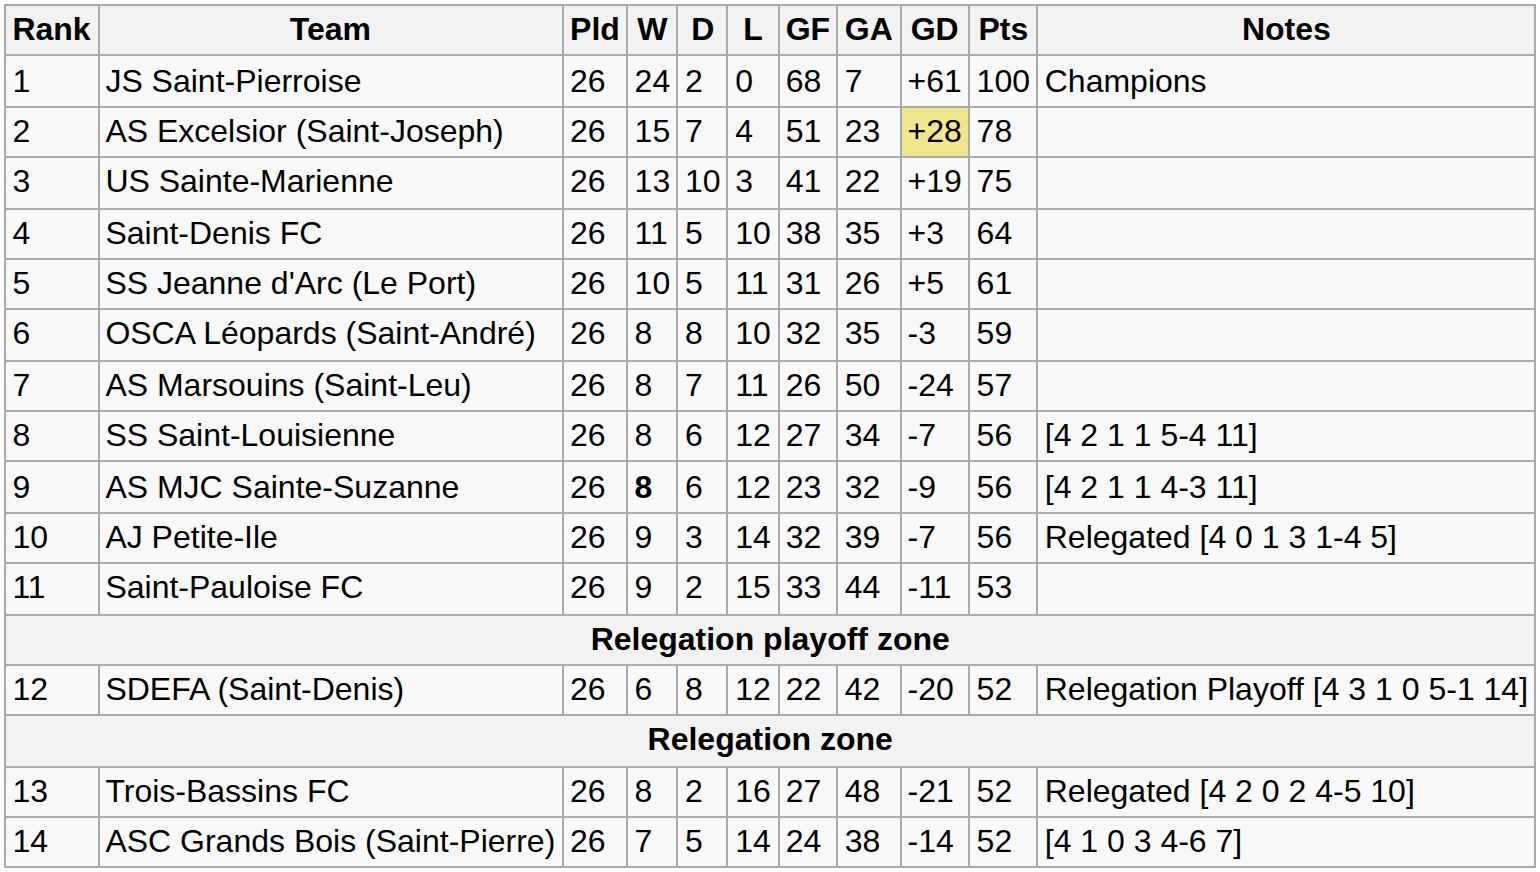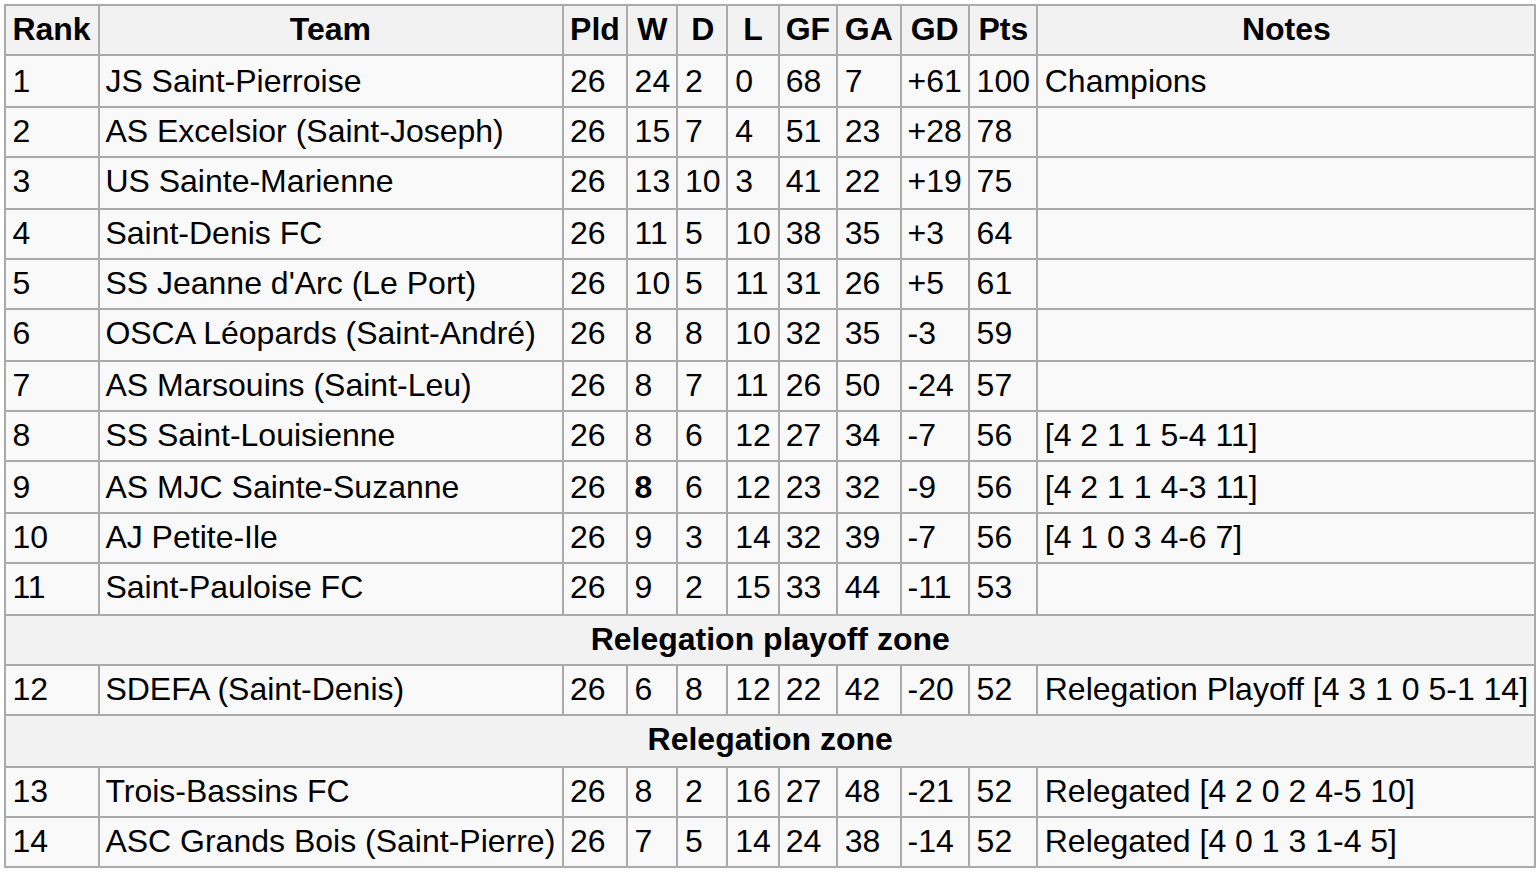AS Excelsior (Saint-Joseph) | GD: khaki background -> no background
AJ Petite-Ile | Notes: Relegated [4 0 1 3 1-4 5] -> [4 1 0 3 4-6 7]
ASC Grands Bois (Saint-Pierre) | Notes: [4 1 0 3 4-6 7] -> Relegated [4 0 1 3 1-4 5]
